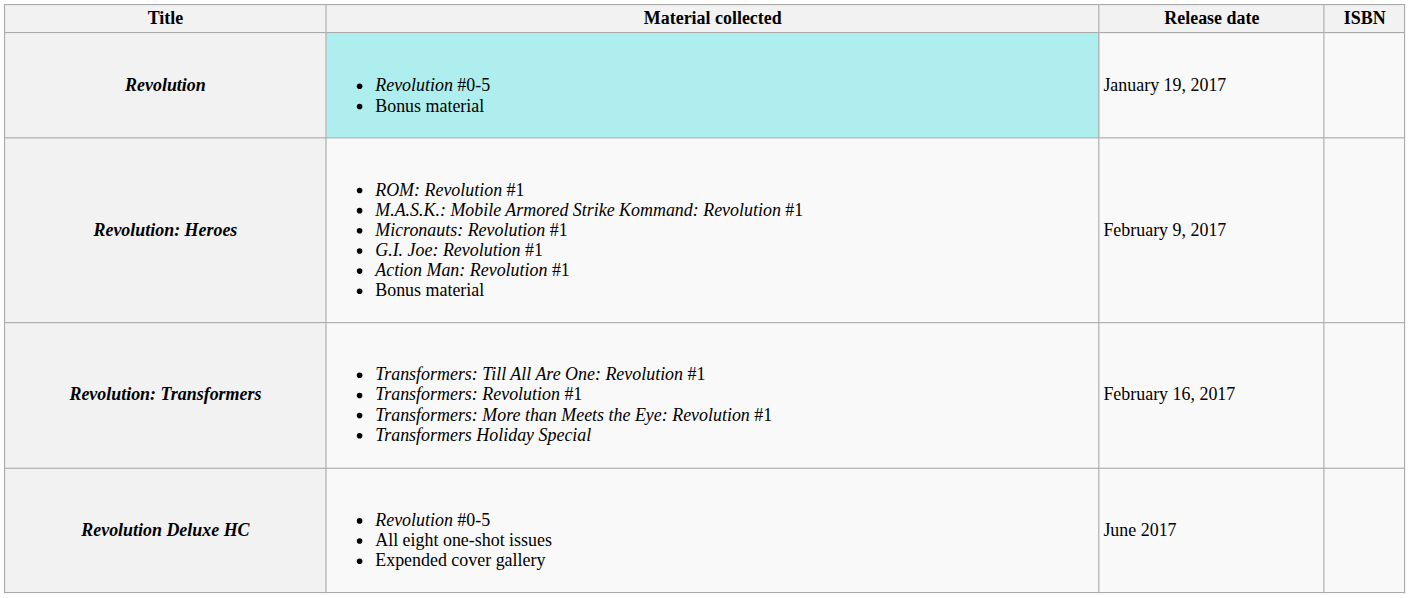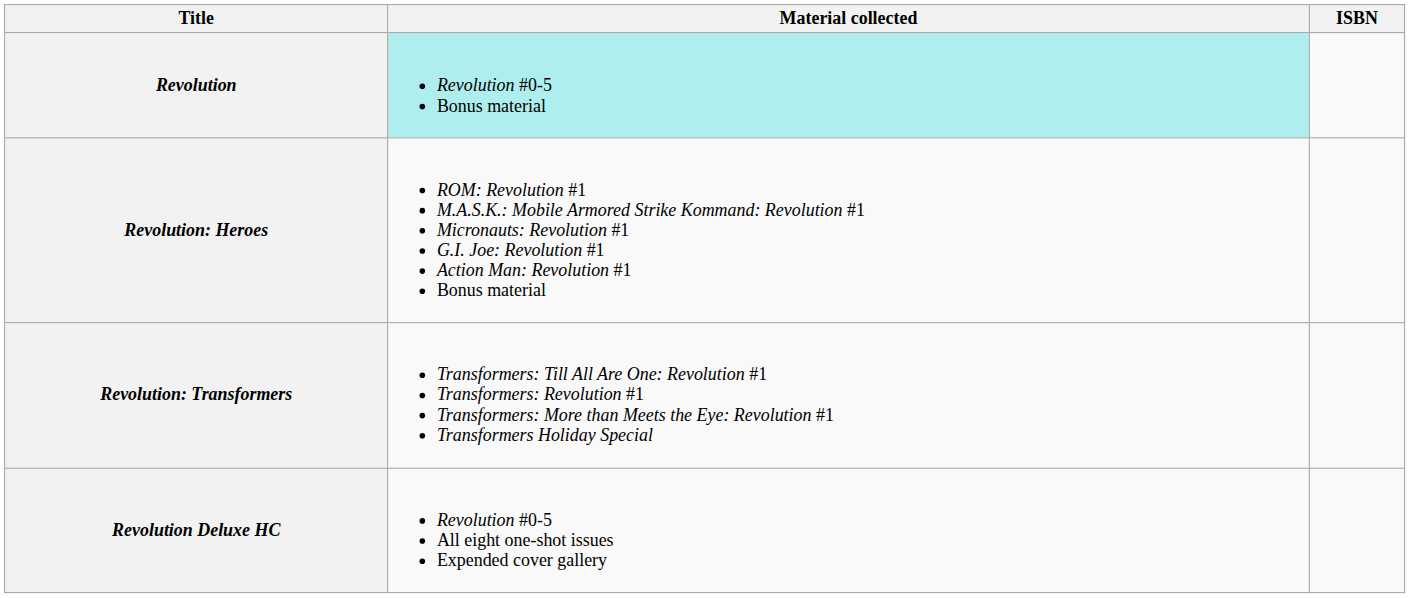- column: Release date | January 19, 2017 | February 9, 2017 | February 16, 2017 | June 2017
